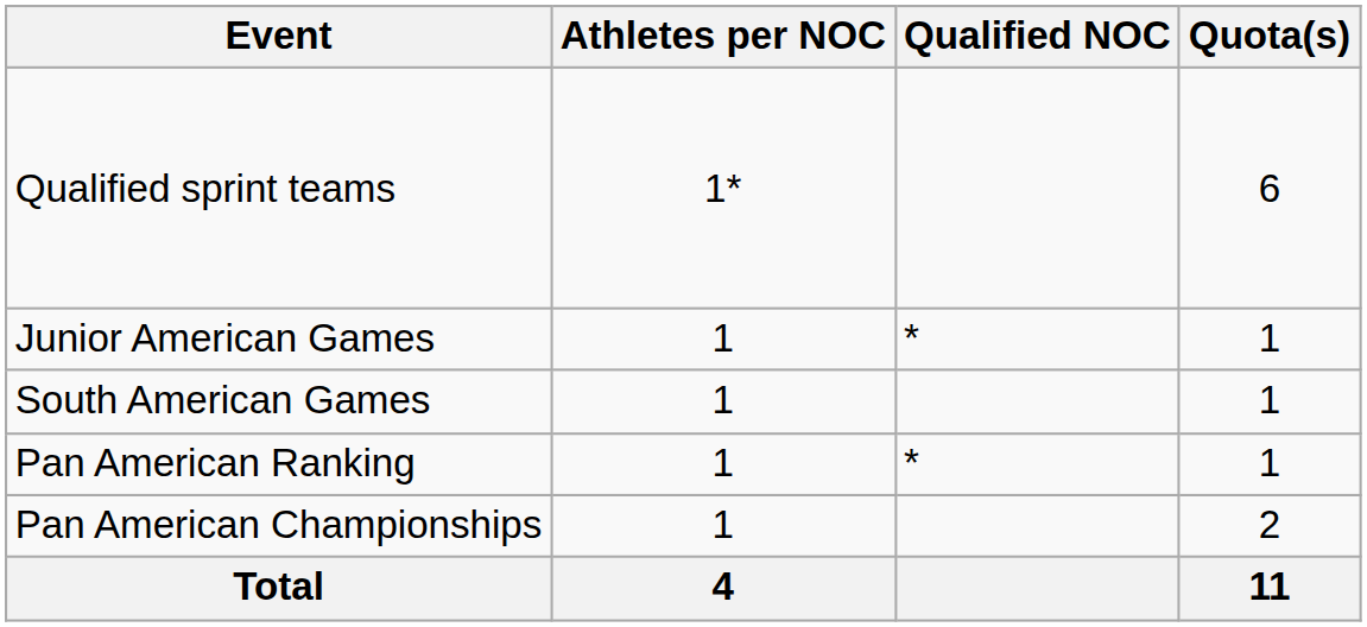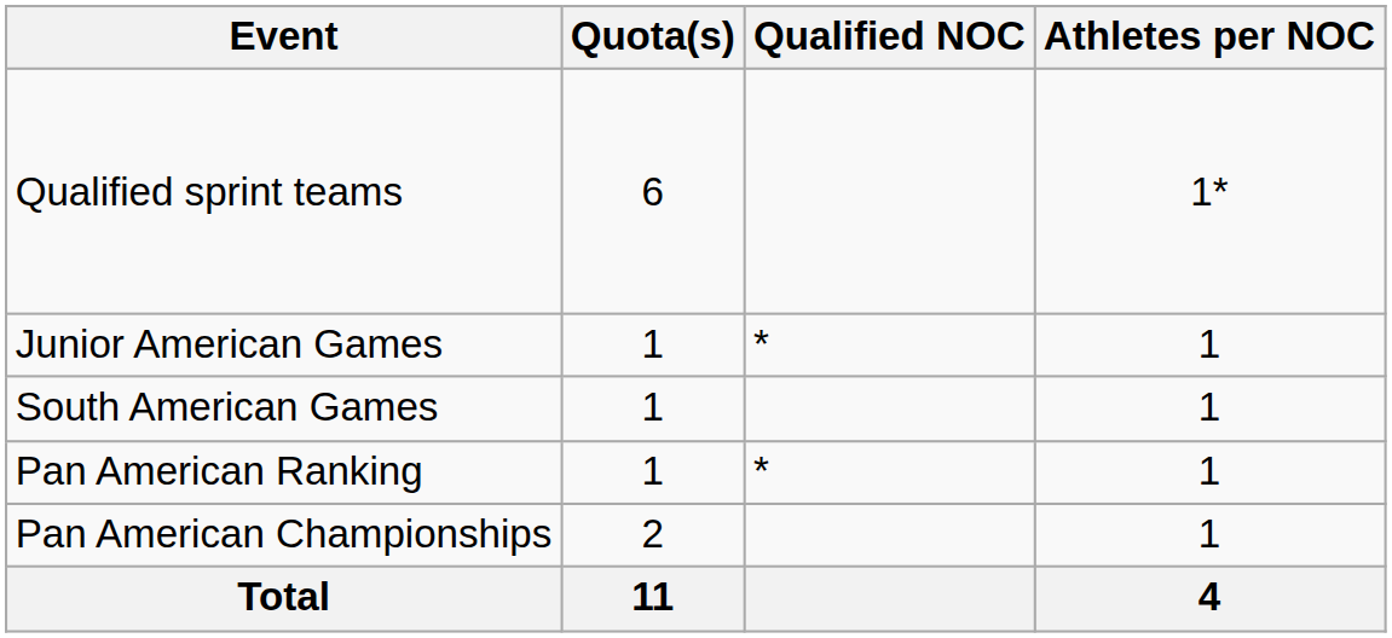columns swapped: Quota(s) <-> Athletes per NOC
